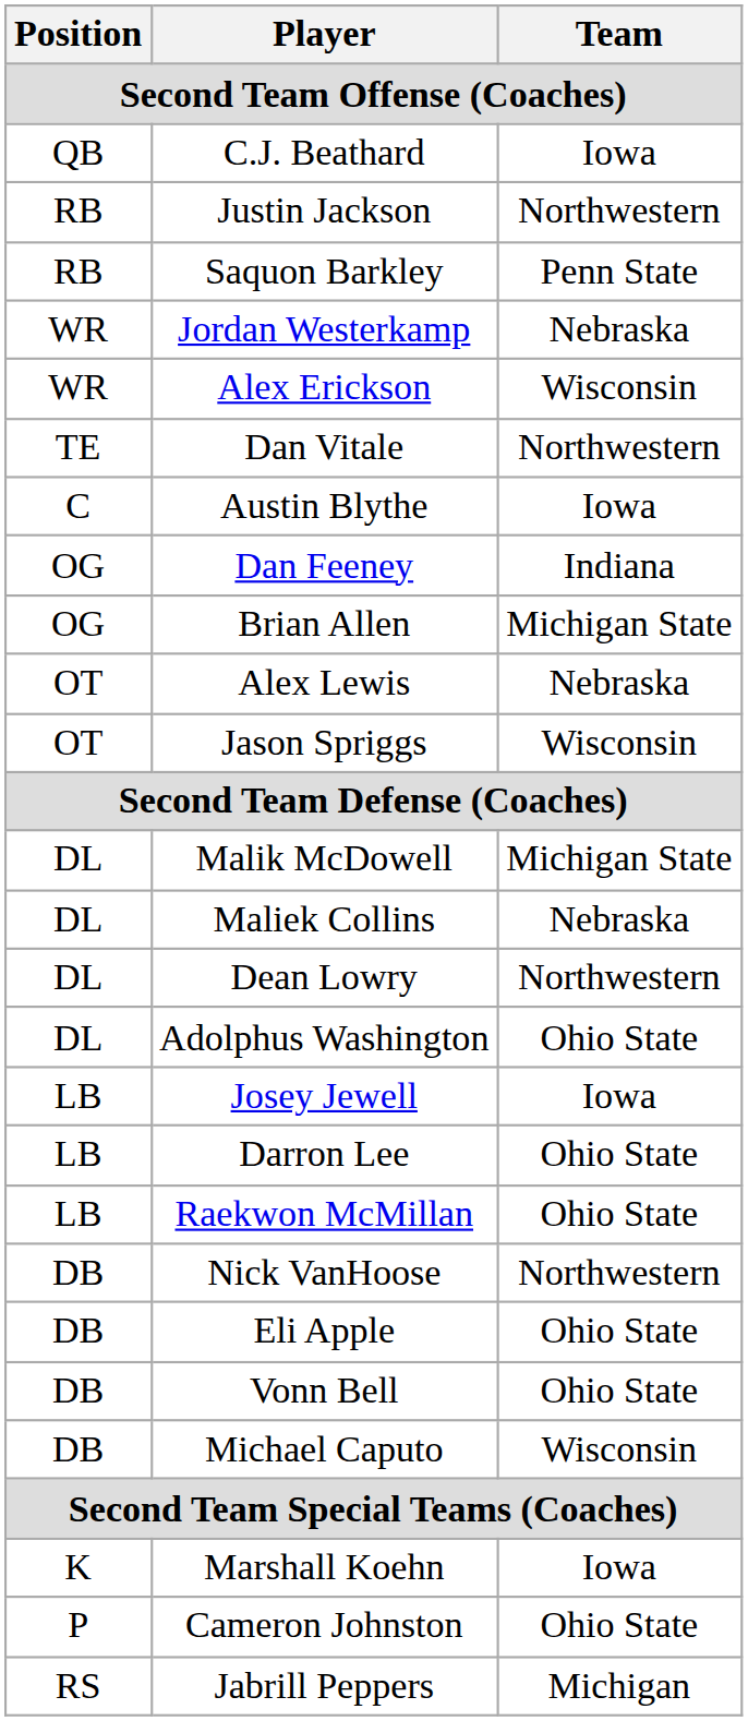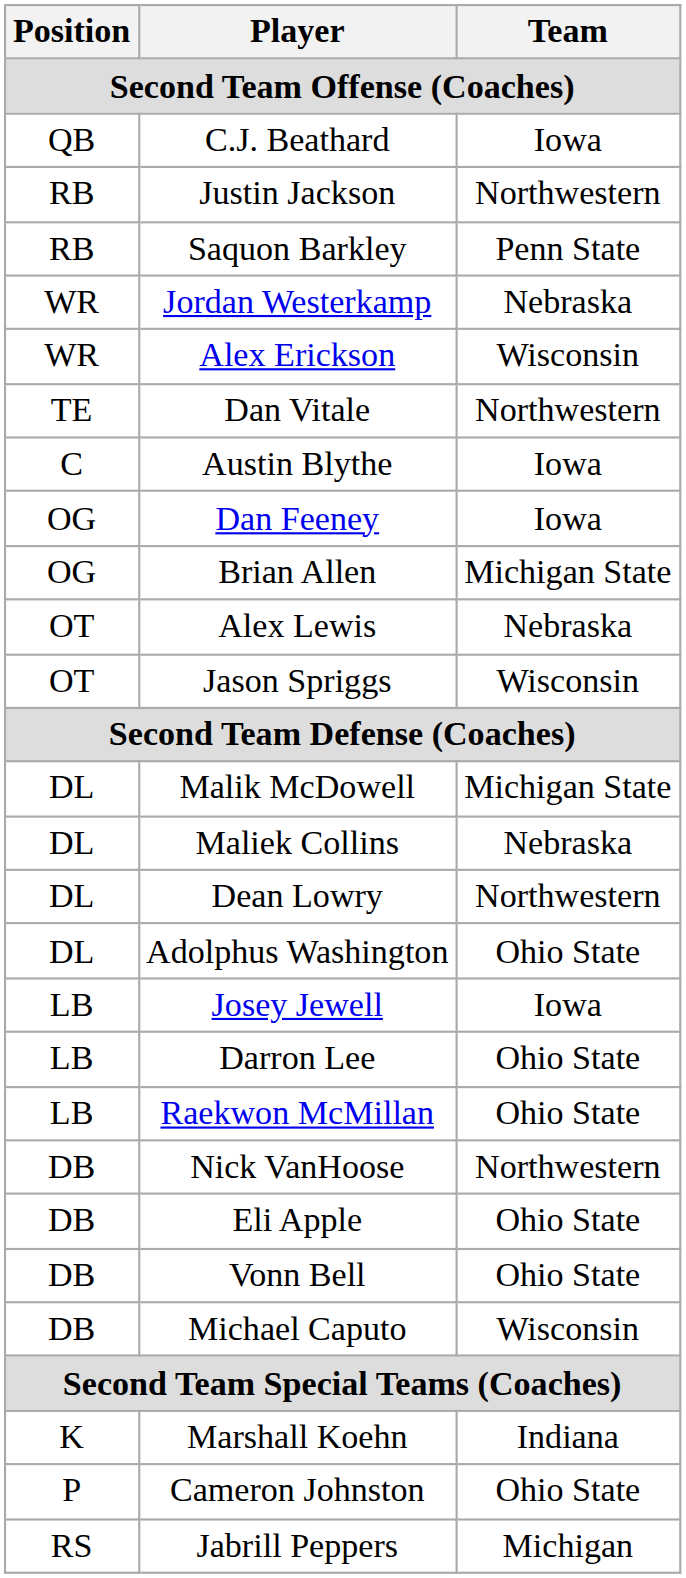Dan Feeney | Team: Indiana -> Iowa
Marshall Koehn | Team: Iowa -> Indiana
